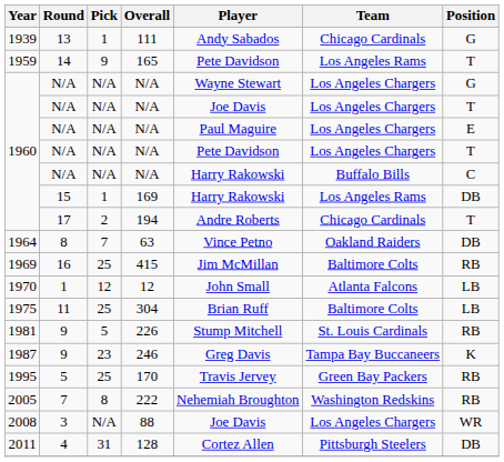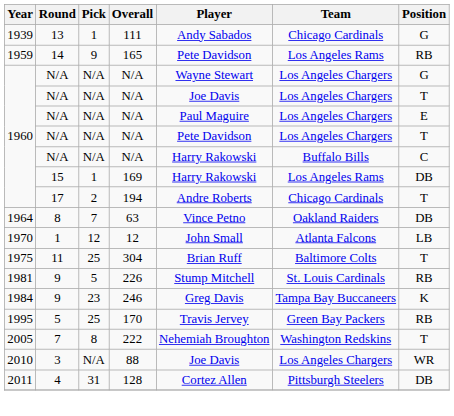165 | Position: T -> RB
- row: 1969 | 16 | 25 | 415 | Jim McMillan | Baltimore Colts | RB
304 | Position: LB -> T
246 | Year: 1987 -> 1984
222 | Position: RB -> T
88 | Year: 2008 -> 2010
